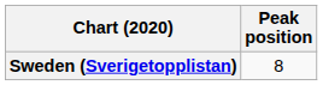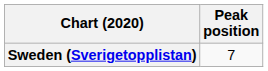Sweden (Sverigetopplistan) | Peak position: 8 -> 7
